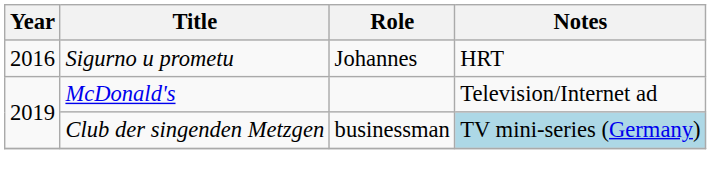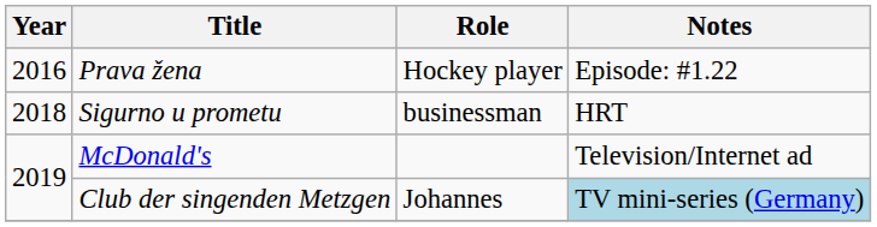+ row: 2016 | Prava žena | Hockey player | Episode: #1.22
Sigurno u prometu | Year: 2016 -> 2018
Sigurno u prometu | Role: Johannes -> businessman
Club der singenden Metzgen | Role: businessman -> Johannes
